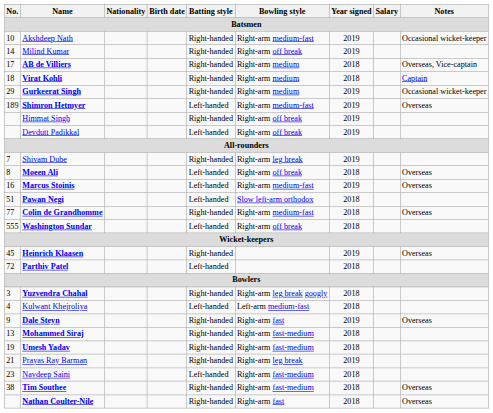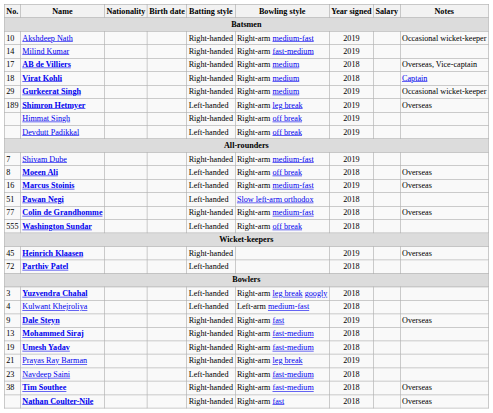Milind Kumar | Bowling style: Right-arm off break -> Right-arm fast-medium
Shimron Hetmyer | Bowling style: Right-arm medium-fast -> Right-arm leg break
Shivam Dube | Bowling style: Right-arm leg break -> Right-arm medium-fast
Yuzvendra Chahal | Batting style: Right-handed -> Left-handed
